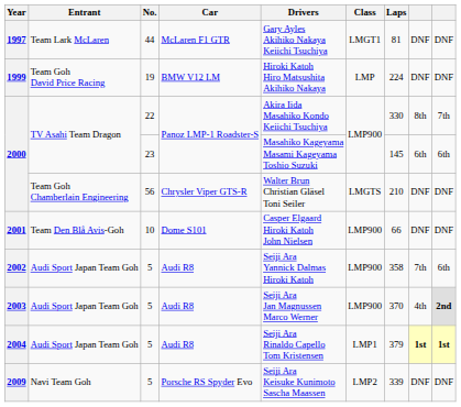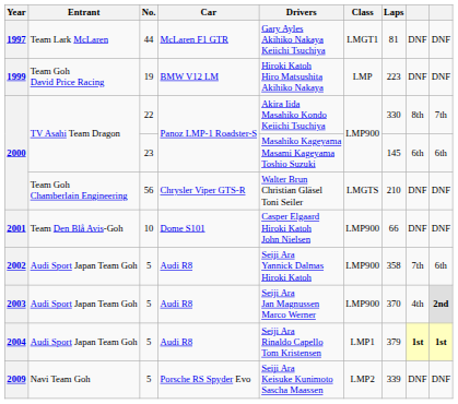1999 | Laps: 224 -> 223
